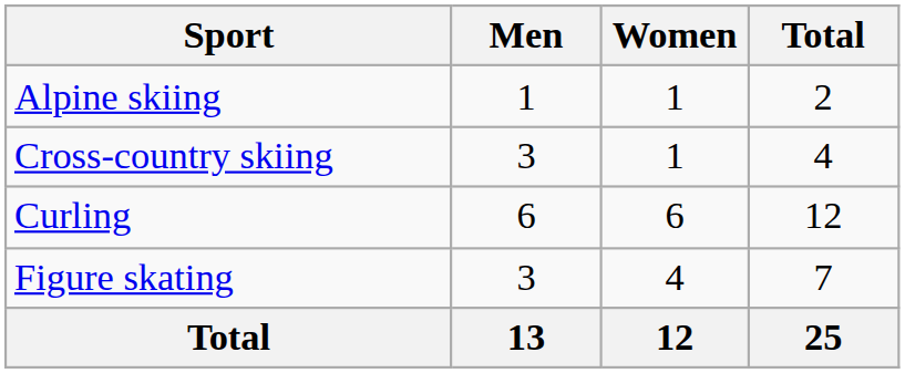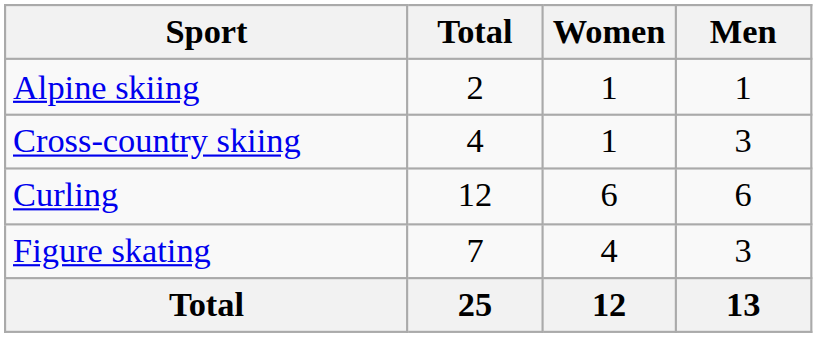columns swapped: Men <-> Total
